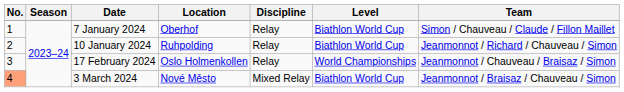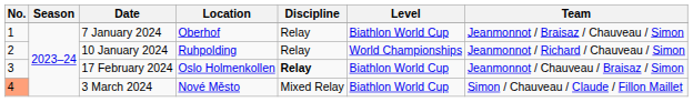7 January 2024 | Team: Simon / Chauveau / Claude / Fillon Maillet -> Jeanmonnot / Braisaz / Chauveau / Simon
10 January 2024 | Level: Biathlon World Cup -> World Championships
17 February 2024 | Discipline: normal -> bold
17 February 2024 | Level: World Championships -> Biathlon World Cup
3 March 2024 | Team: Jeanmonnot / Braisaz / Chauveau / Simon -> Simon / Chauveau / Claude / Fillon Maillet
